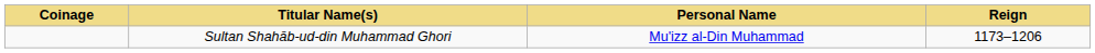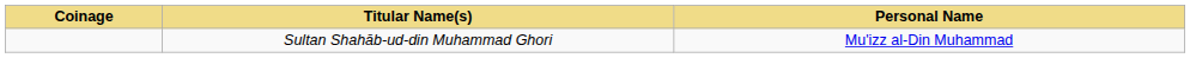- column: Reign | 1173–1206
